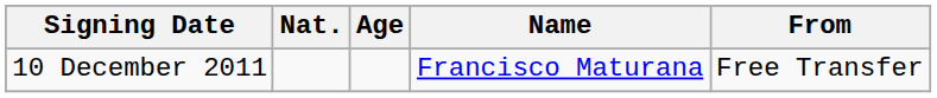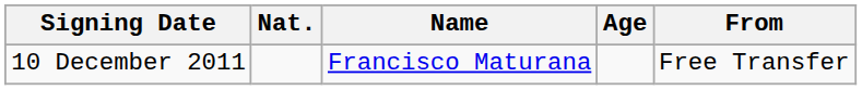columns swapped: Name <-> Age
